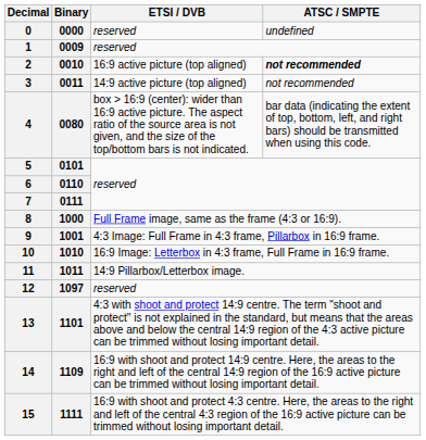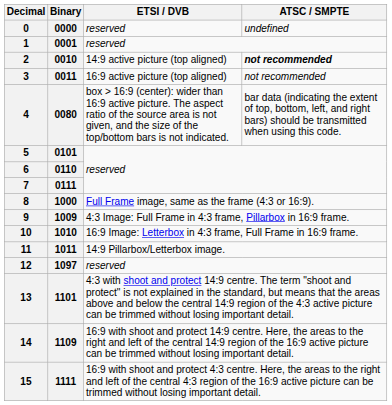1 | Binary: 0009 -> 0001
2 | ETSI / DVB: 16:9 active picture (top aligned) -> 14:9 active picture (top aligned)
3 | ETSI / DVB: 14:9 active picture (top aligned) -> 16:9 active picture (top aligned)
9 | Binary: 1001 -> 1009
